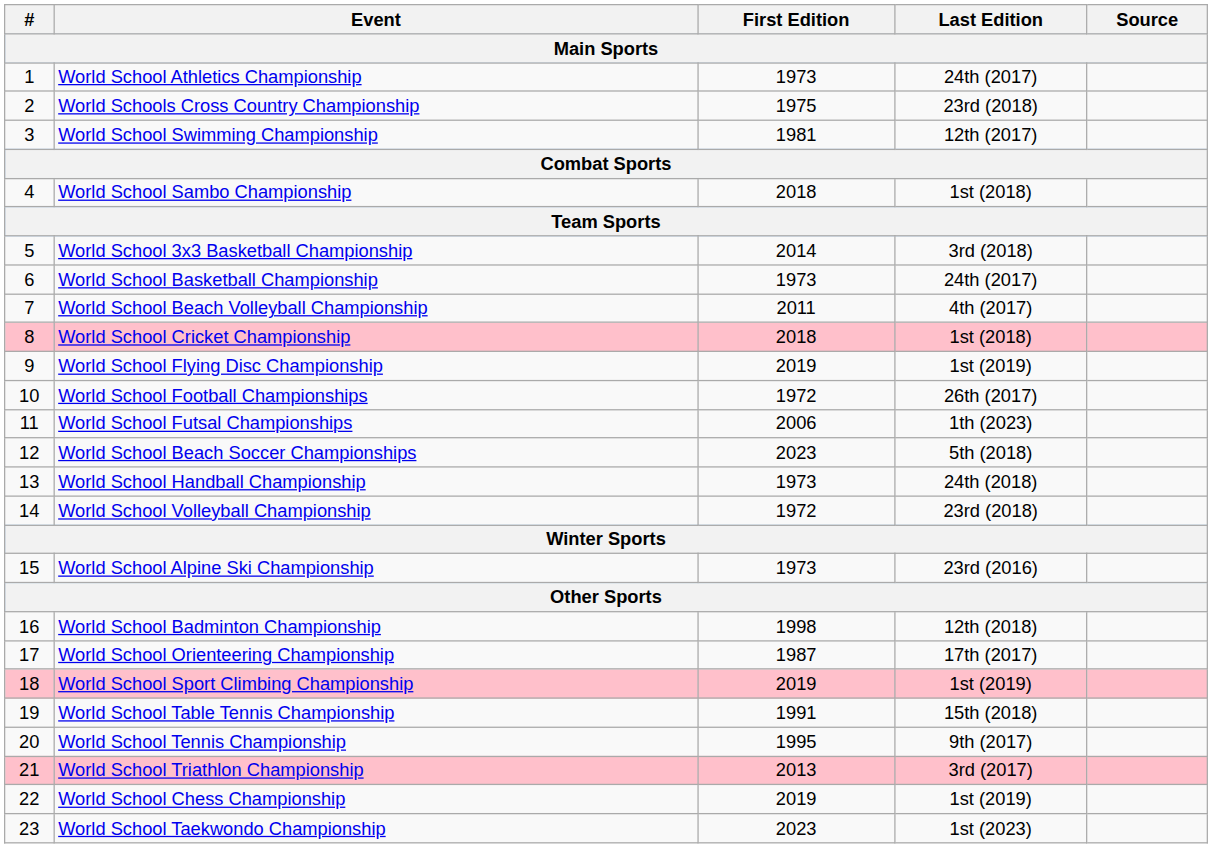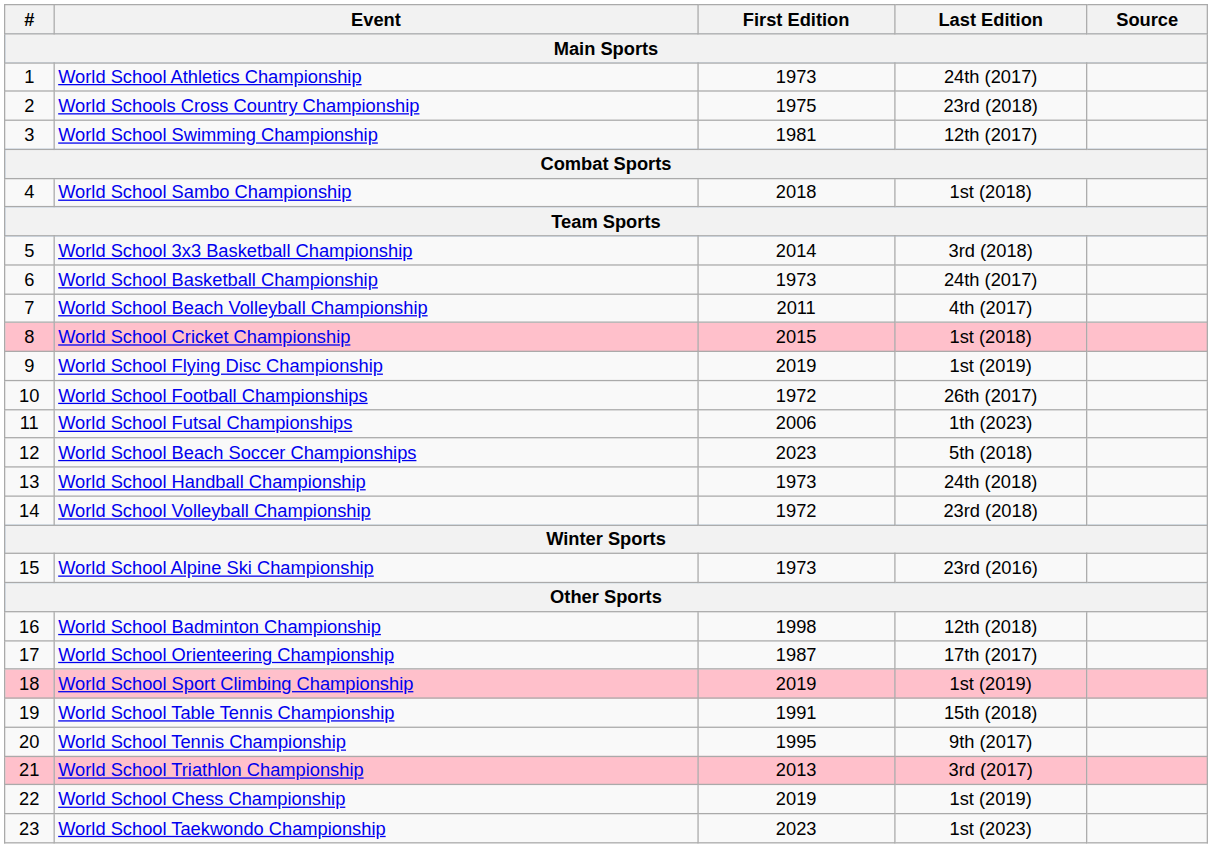World School Cricket Championship | First Edition: 2018 -> 2015
